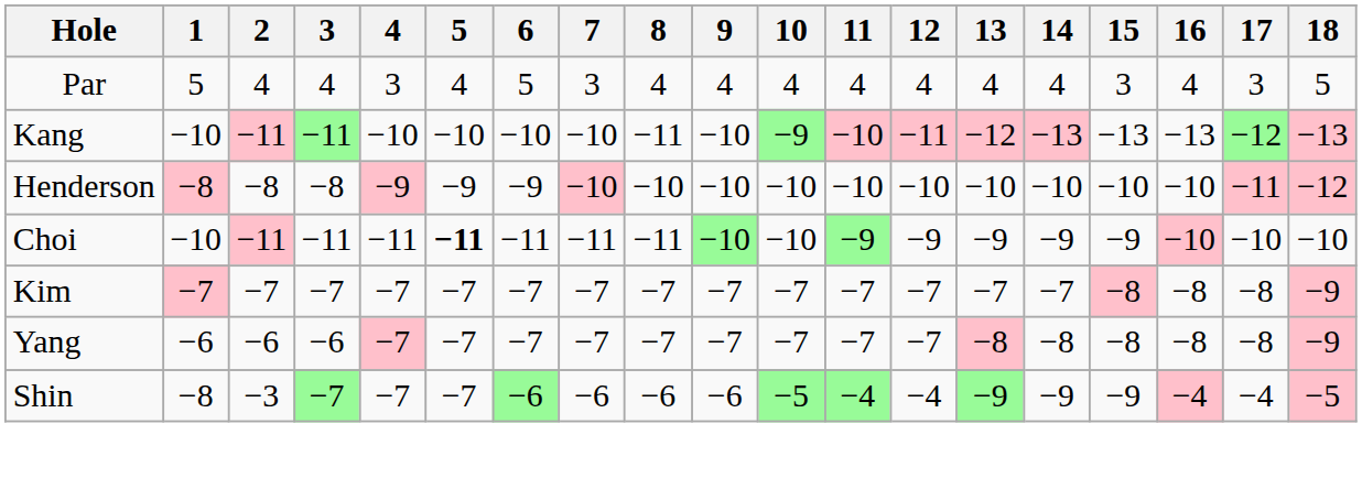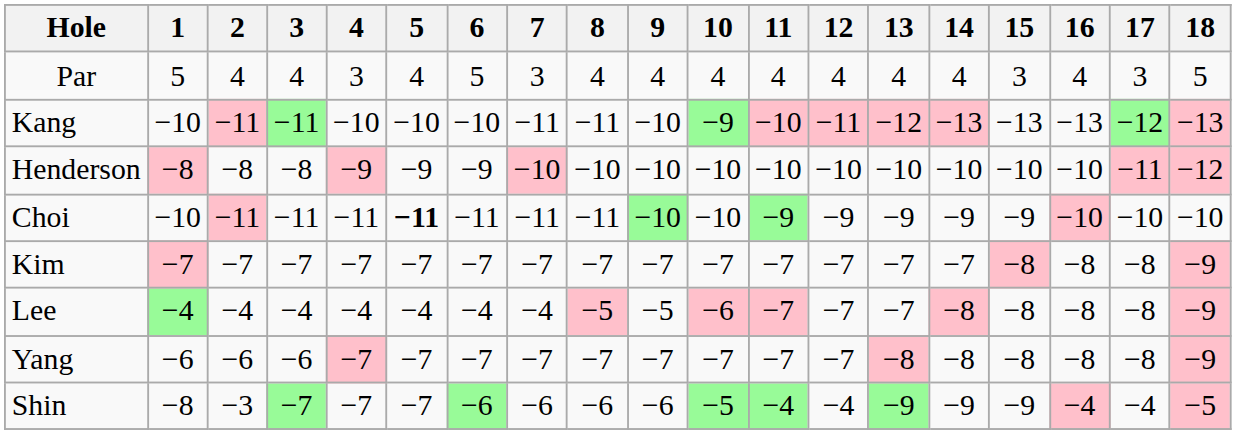Kang | 7: −10 -> −11
+ row: Lee | −4 | −4 | −4 | −4 | −4 | −4 | −4 | −5 | −5 | −6 | −7 | −7 | −7 | −8 | −8 | −8 | −8 | −9
